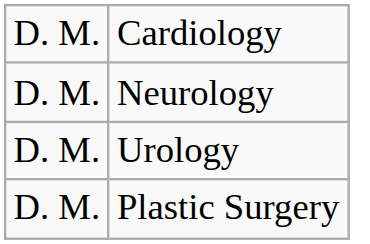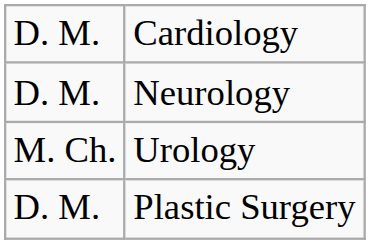Urology | column 1: D. M. -> M. Ch.
